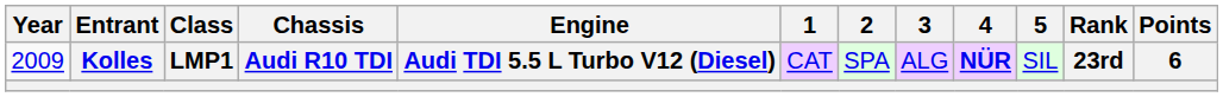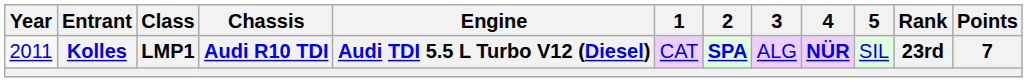Kolles | Year: 2009 -> 2011
Kolles | 2: normal -> bold
Kolles | Points: 6 -> 7
